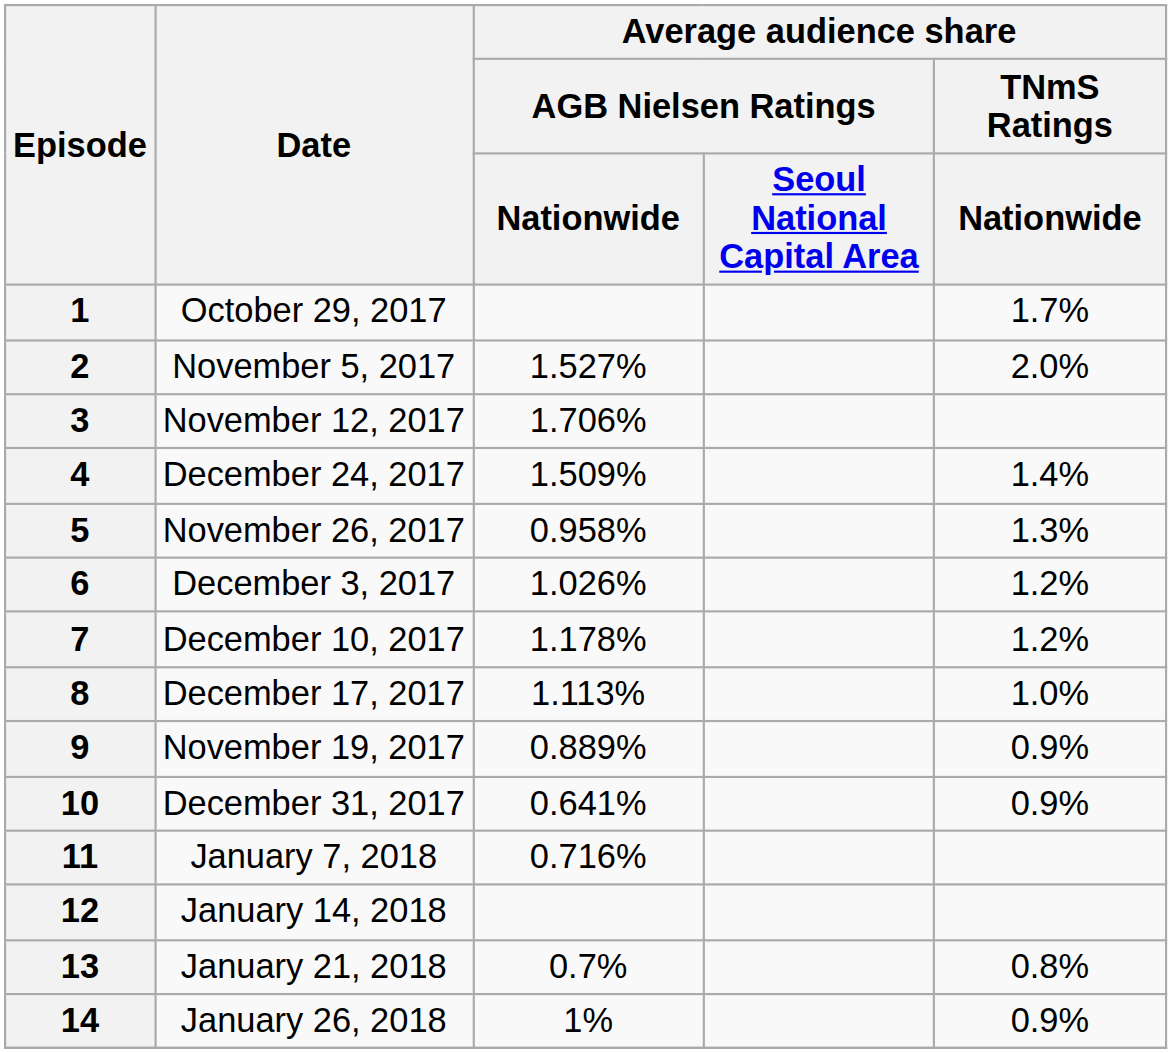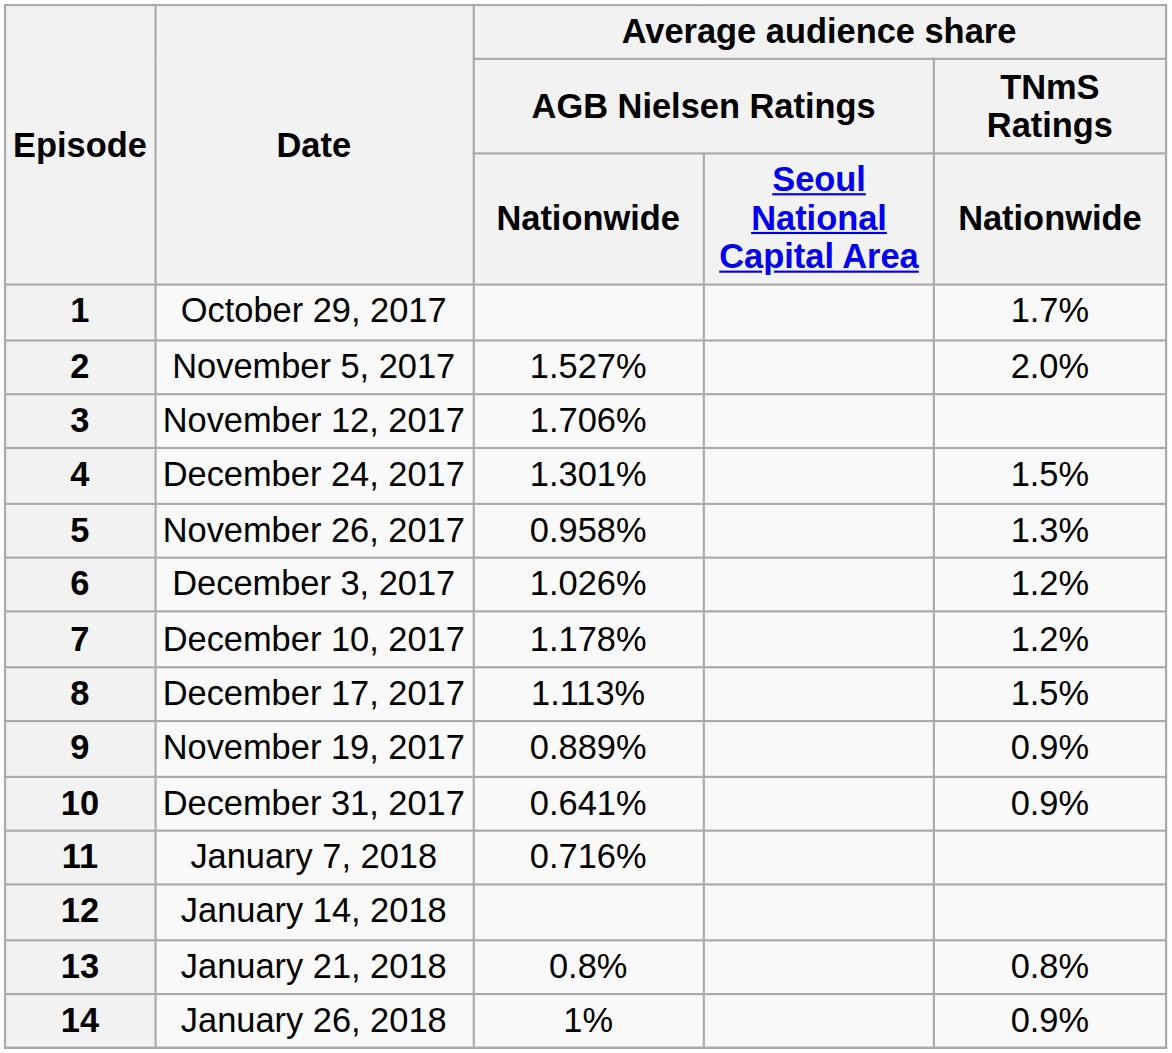4 | Average audience share / AGB Nielsen Ratings / Nationwide: 1.509% -> 1.301%
4 | Average audience share / TNmS Ratings / Nationwide: 1.4% -> 1.5%
8 | Average audience share / TNmS Ratings / Nationwide: 1.0% -> 1.5%
13 | Average audience share / AGB Nielsen Ratings / Nationwide: 0.7% -> 0.8%
